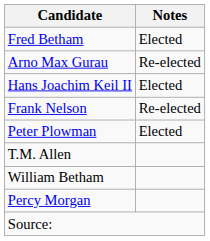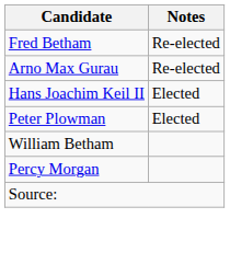Fred Betham | Notes: Elected -> Re-elected
- row: Frank Nelson | Re-elected
- row: T.M. Allen
